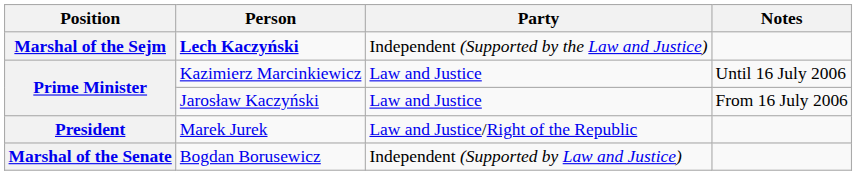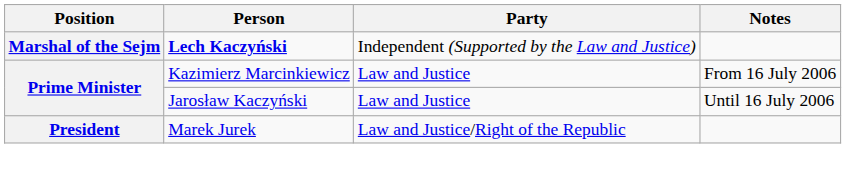Kazimierz Marcinkiewicz | Notes: Until 16 July 2006 -> From 16 July 2006
Jarosław Kaczyński | Notes: From 16 July 2006 -> Until 16 July 2006
- row: Marshal of the Senate | Bogdan Borusewicz | Independent (Supported by Law and Justice)
